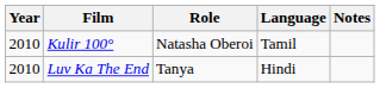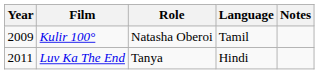Kulir 100° | Year: 2010 -> 2009
Luv Ka The End | Year: 2010 -> 2011
